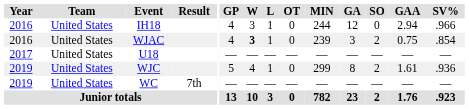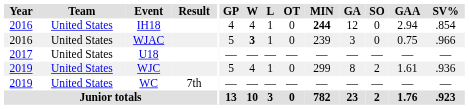IH18 | W: 3 -> 4
IH18 | MIN: normal -> bold
IH18 | SV%: .966 -> .854
WJAC | GP: 4 -> 5
WJAC | SO: 2 -> 0
WJAC | SV%: .854 -> .966
